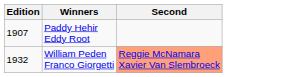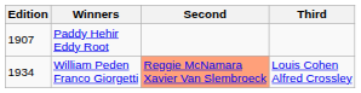+ column: Third | Louis Cohen Alfred Crossley
William Peden Franco Giorgetti | Edition: 1932 -> 1934
